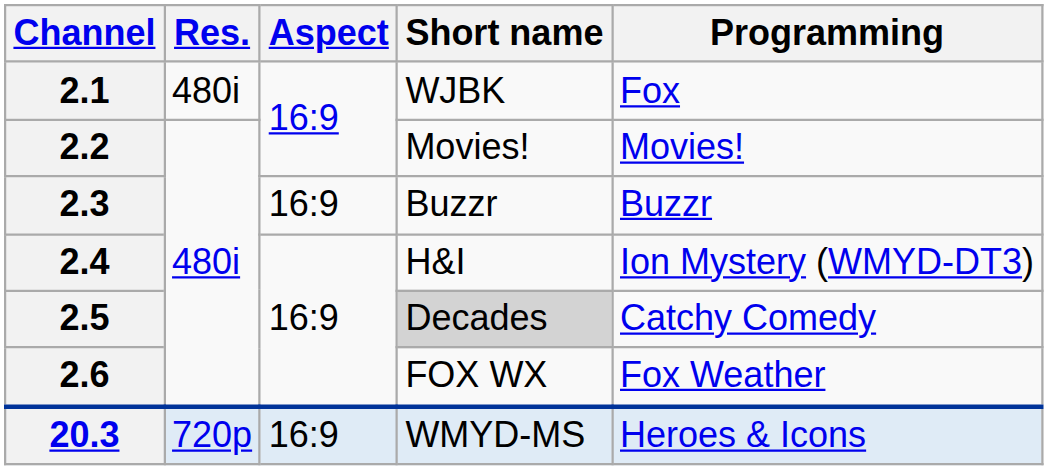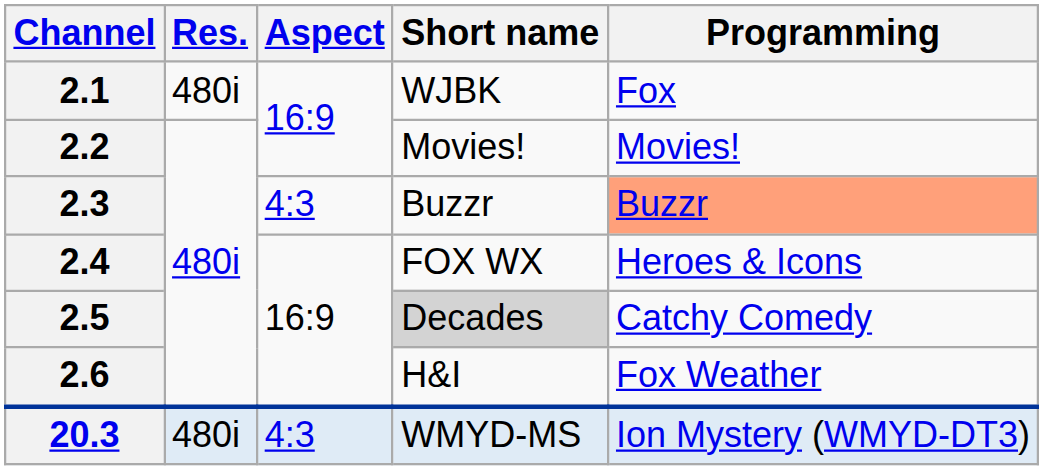2.3 | Aspect: 16:9 -> 4:3
2.3 | Programming: no background -> lightsalmon background
2.4 | Short name: H&I -> FOX WX
2.4 | Programming: Ion Mystery (WMYD-DT3) -> Heroes & Icons
2.6 | Short name: FOX WX -> H&I
20.3 | Res.: 720p -> 480i
20.3 | Aspect: 16:9 -> 4:3
20.3 | Programming: Heroes & Icons -> Ion Mystery (WMYD-DT3)
